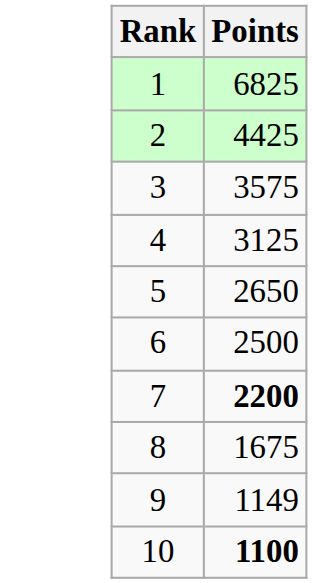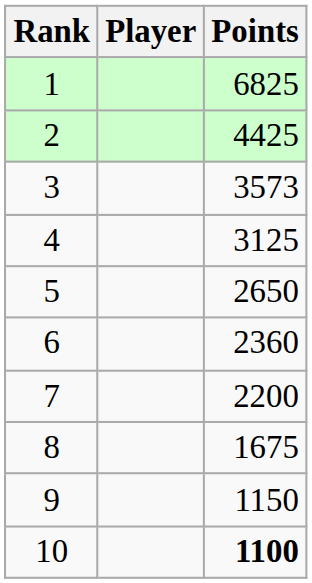+ column: Player
3 | Points: 3575 -> 3573
6 | Points: 2500 -> 2360
7 | Points: bold -> normal
9 | Points: 1149 -> 1150
